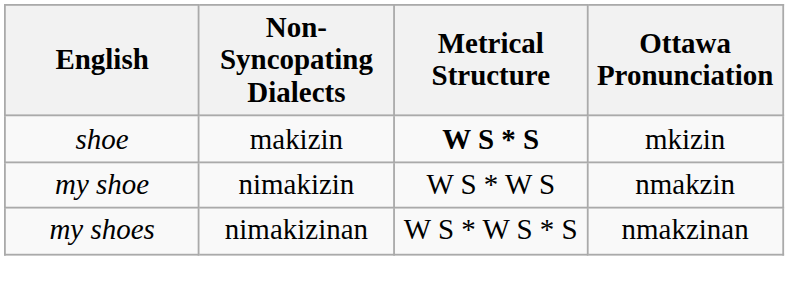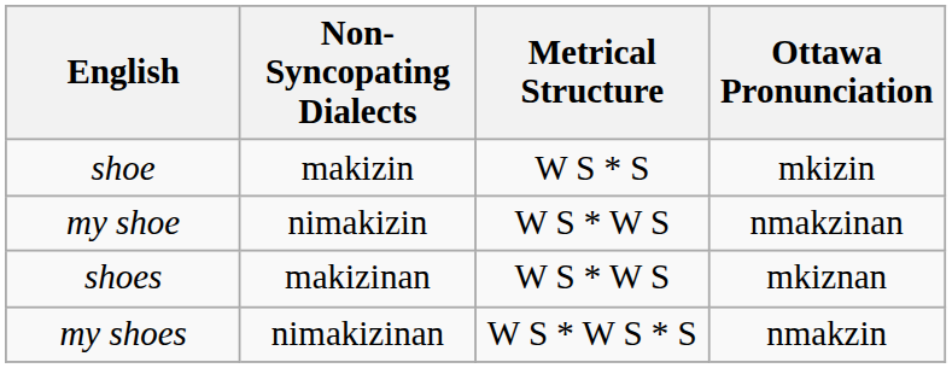shoe | Metrical Structure: bold -> normal
my shoe | Ottawa Pronunciation: nmakzin -> nmakzinan
+ row: shoes | makizinan | W S * W S | mkiznan
my shoes | Ottawa Pronunciation: nmakzinan -> nmakzin
